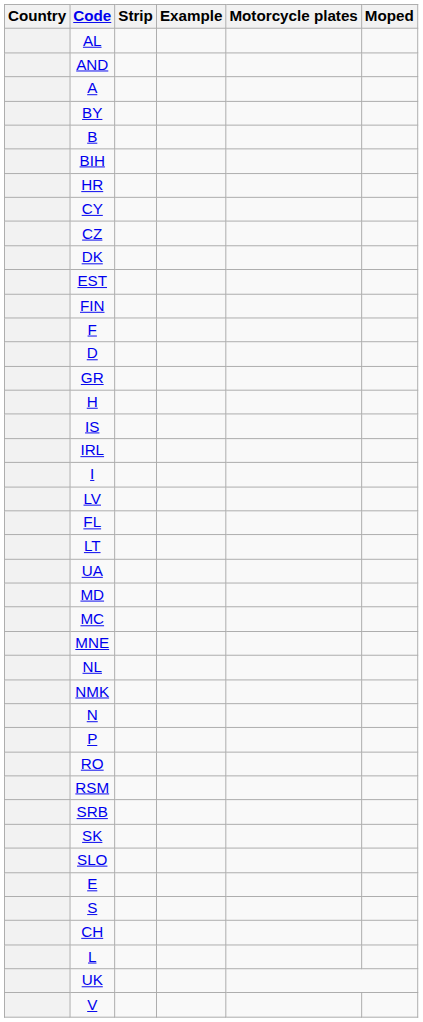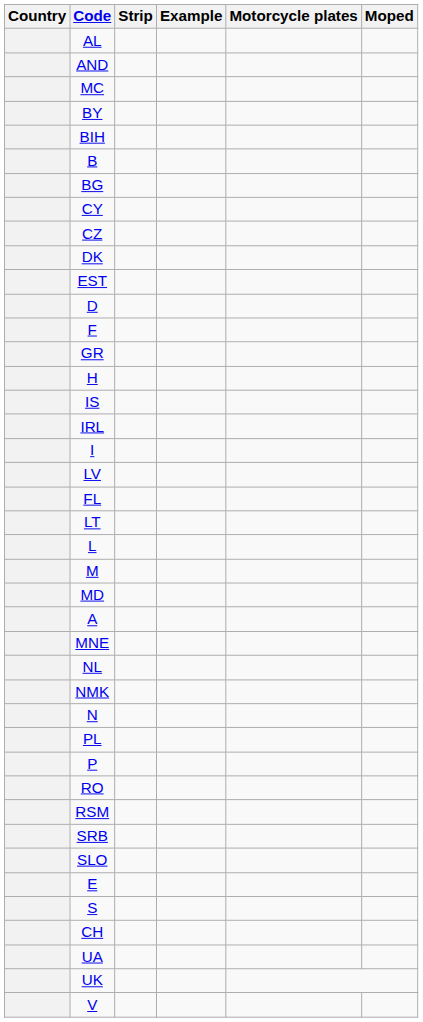rows swapped: A <-> MC
rows swapped: B <-> BIH
+ row: BG
- row: HR
- row: FIN
rows swapped: F <-> D
rows swapped: L <-> UA
+ row: M
+ row: PL
- row: SK
